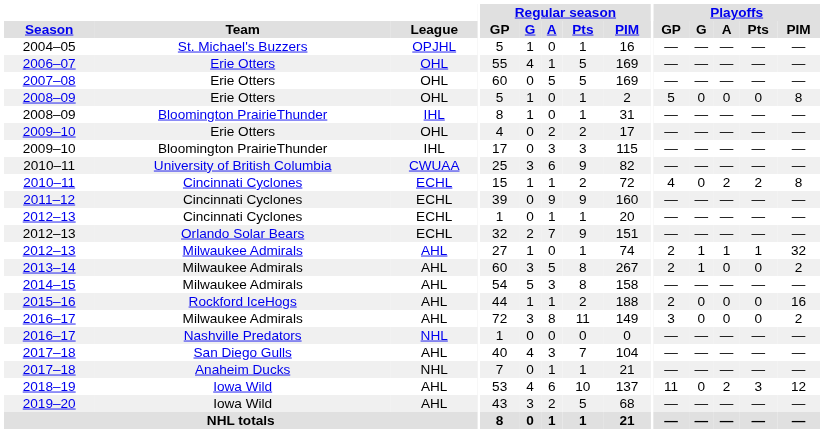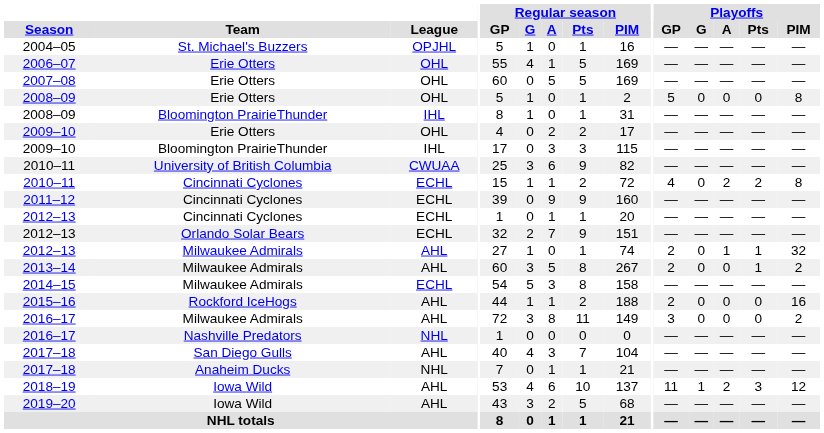2012–13 / Milwaukee Admirals | Playoffs / G: 1 -> 0
2013–14 | Playoffs / G: 1 -> 0
2013–14 | Playoffs / Pts: 0 -> 1
2014–15 | League: AHL -> ECHL
2018–19 | Playoffs / G: 0 -> 1
